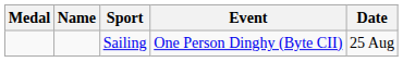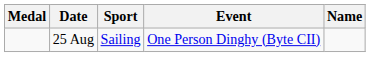columns swapped: Name <-> Date
